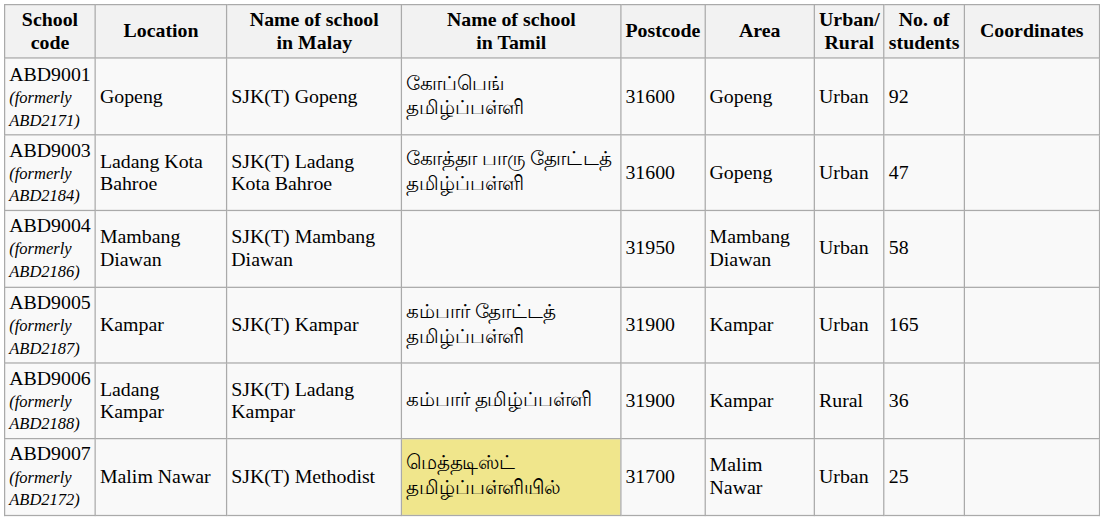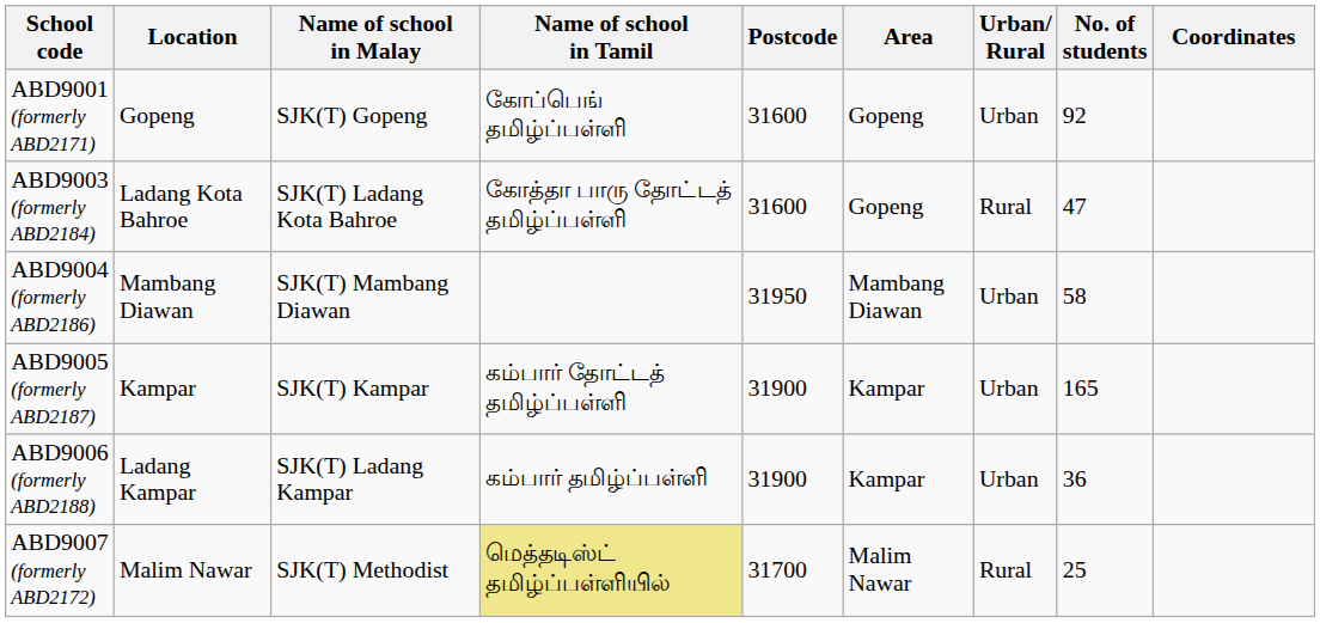ABD9003 (formerly ABD2184) | Urban/ Rural: Urban -> Rural
ABD9006 (formerly ABD2188) | Urban/ Rural: Rural -> Urban
ABD9007 (formerly ABD2172) | Urban/ Rural: Urban -> Rural
